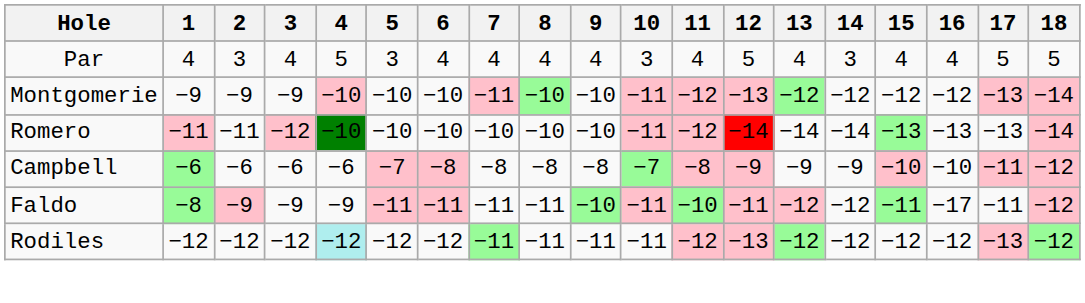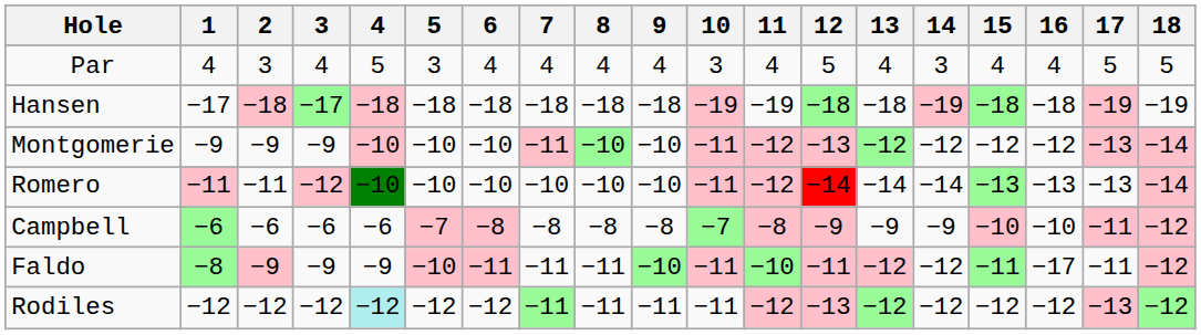+ row: Hansen | −17 | −18 | −17 | −18 | −18 | −18 | −18 | −18 | −18 | −19 | −19 | −18 | −18 | −19 | −18 | −18 | −19 | −19
Faldo | 5: −11 -> −10
